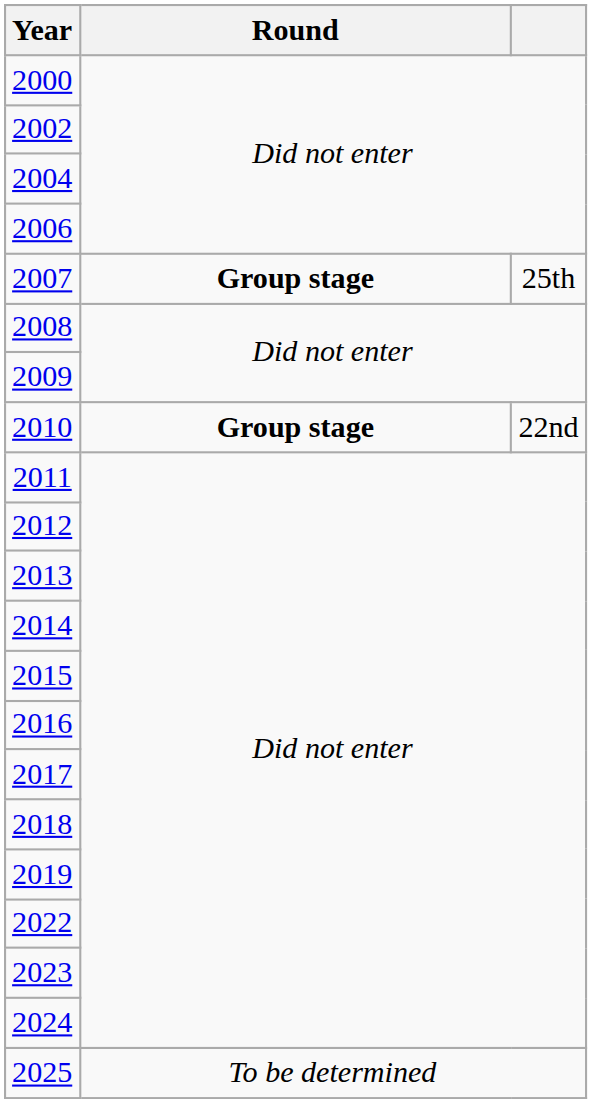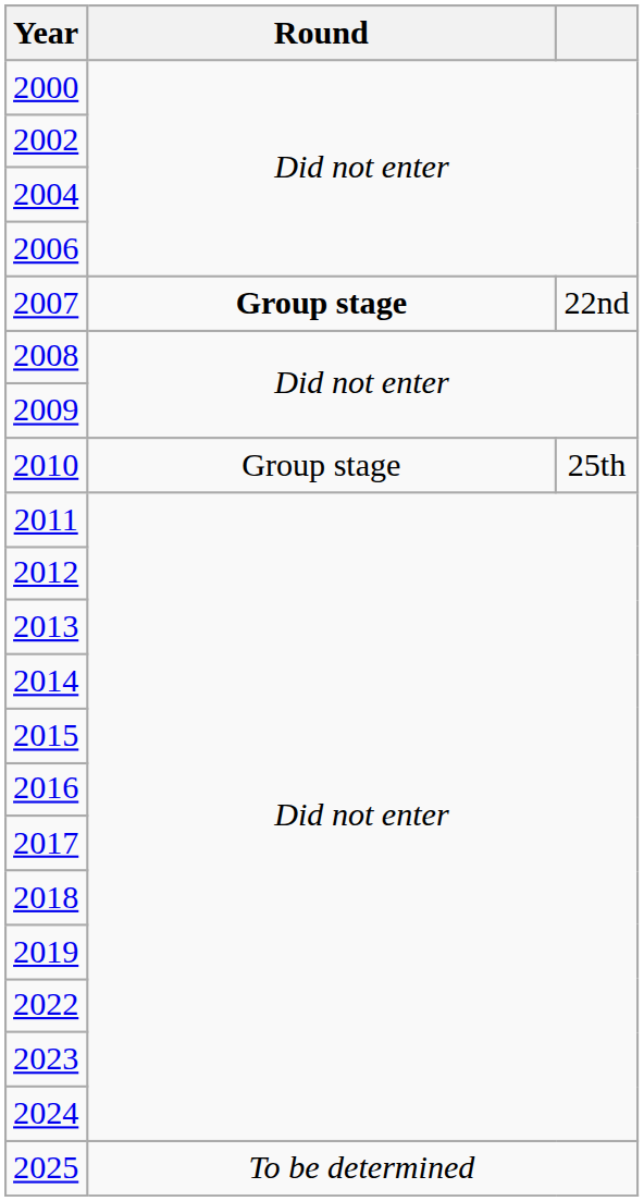2007 | column 3: 25th -> 22nd
2010 | Round: bold -> normal
2010 | column 3: 22nd -> 25th
